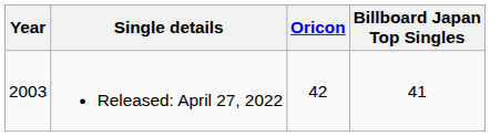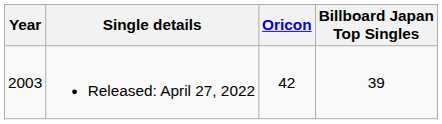Released: April 27, 2022 | Billboard Japan Top Singles: 41 -> 39
